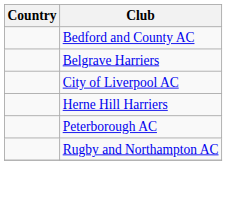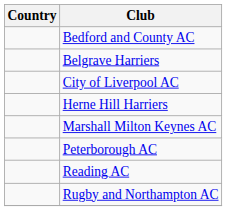+ row: Marshall Milton Keynes AC
+ row: Reading AC
